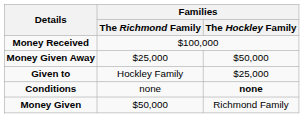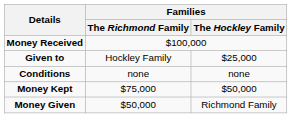- row: Money Given Away | $25,000 | $50,000
Conditions | Families / The Hockley Family: bold -> normal
+ row: Money Kept | $75,000 | $50,000
